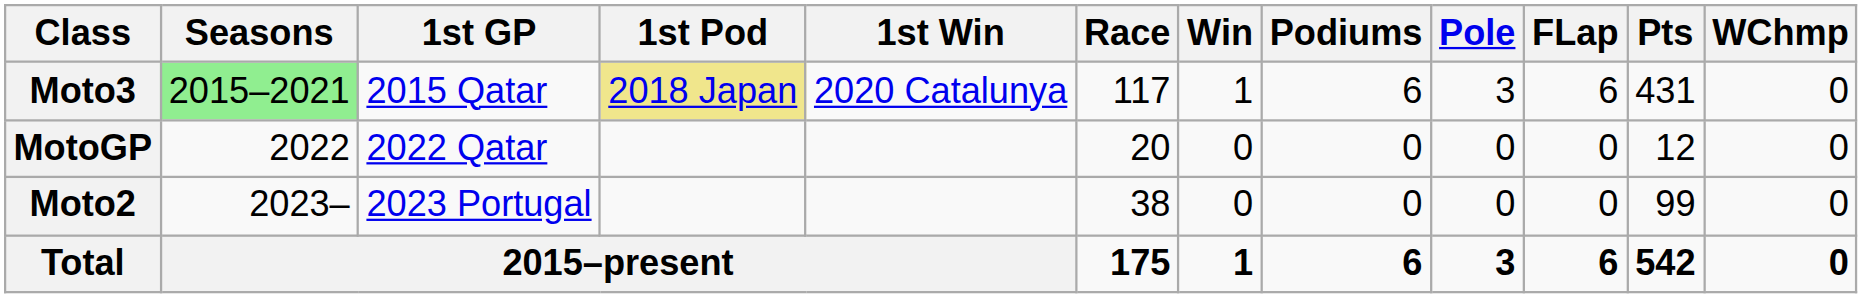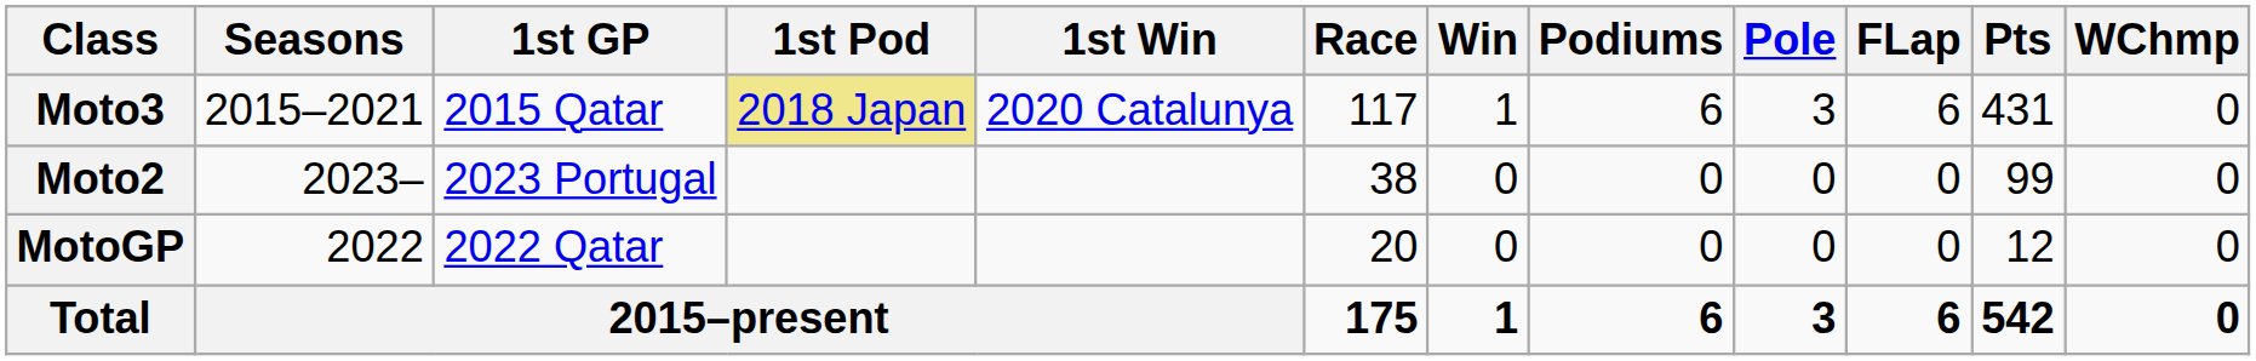Moto3 | Seasons: lightgreen background -> no background
rows swapped: Moto2 <-> MotoGP
